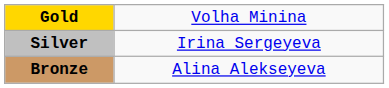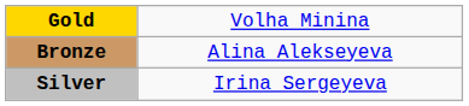rows swapped: Silver <-> Bronze
